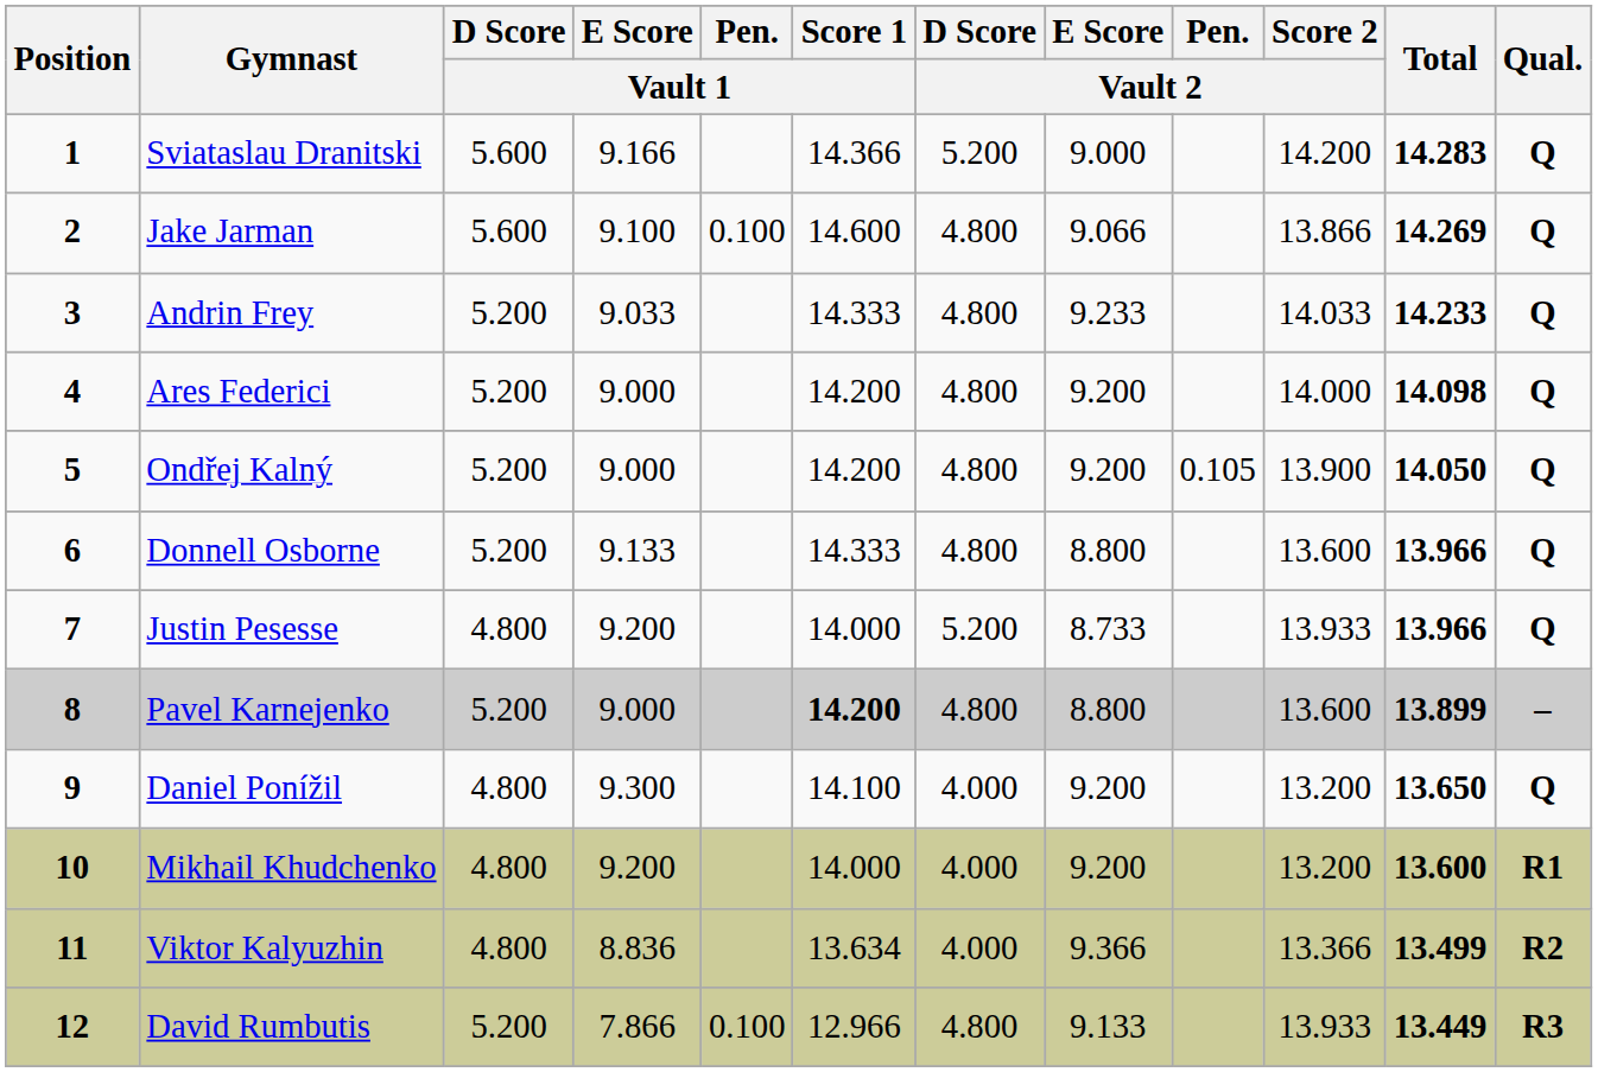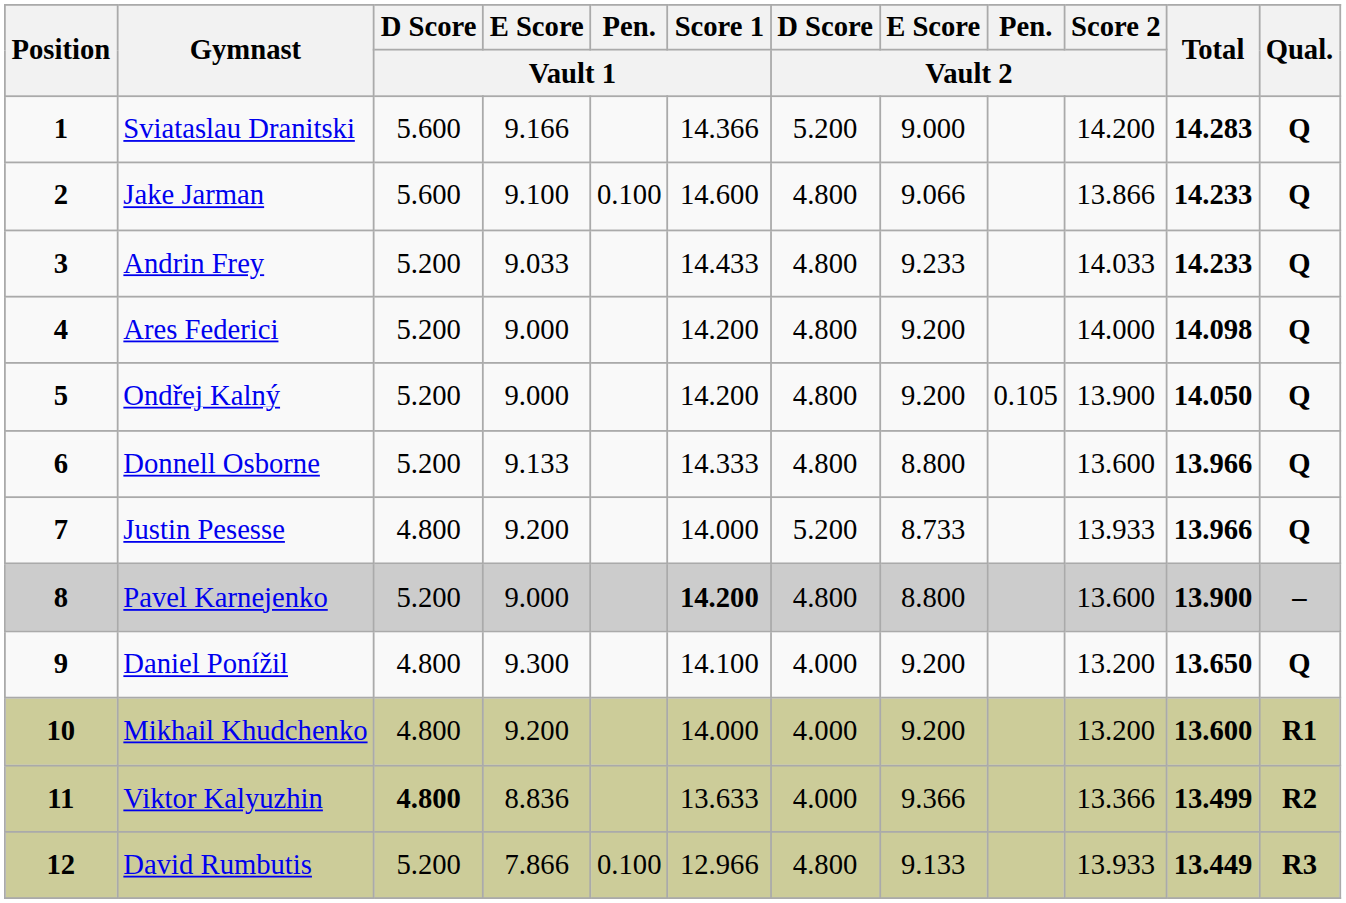Jake Jarman | Total: 14.269 -> 14.233
Andrin Frey | Score 1 / Vault 1: 14.333 -> 14.433
Pavel Karnejenko | Total: 13.899 -> 13.900
Viktor Kalyuzhin | D Score / Vault 1: normal -> bold
Viktor Kalyuzhin | Score 1 / Vault 1: 13.634 -> 13.633
